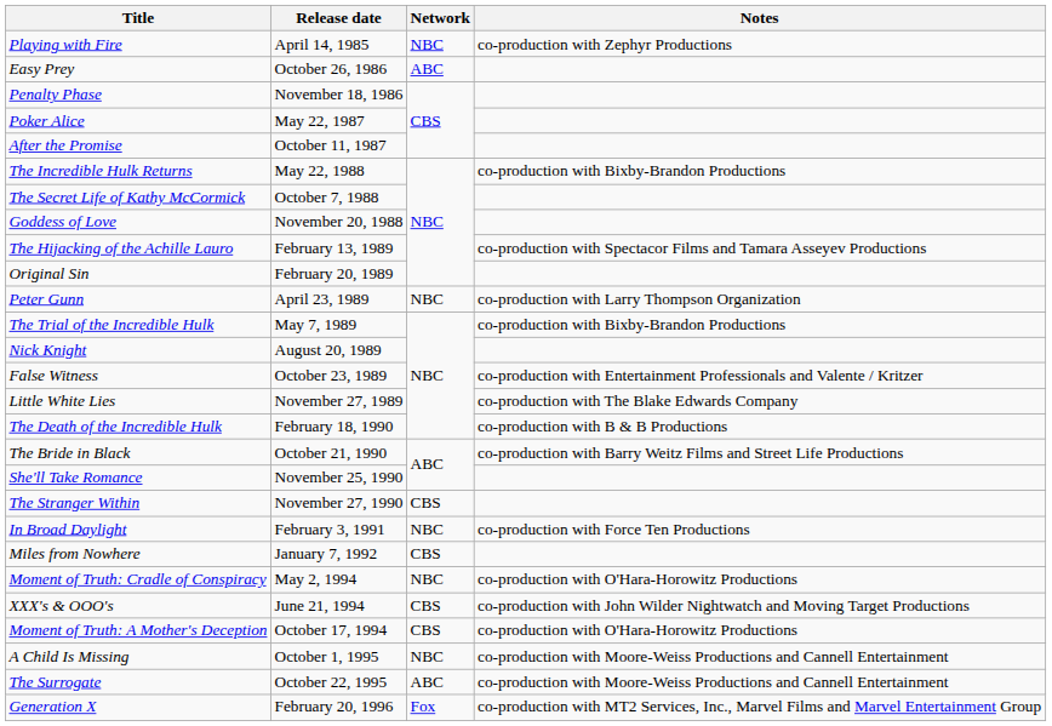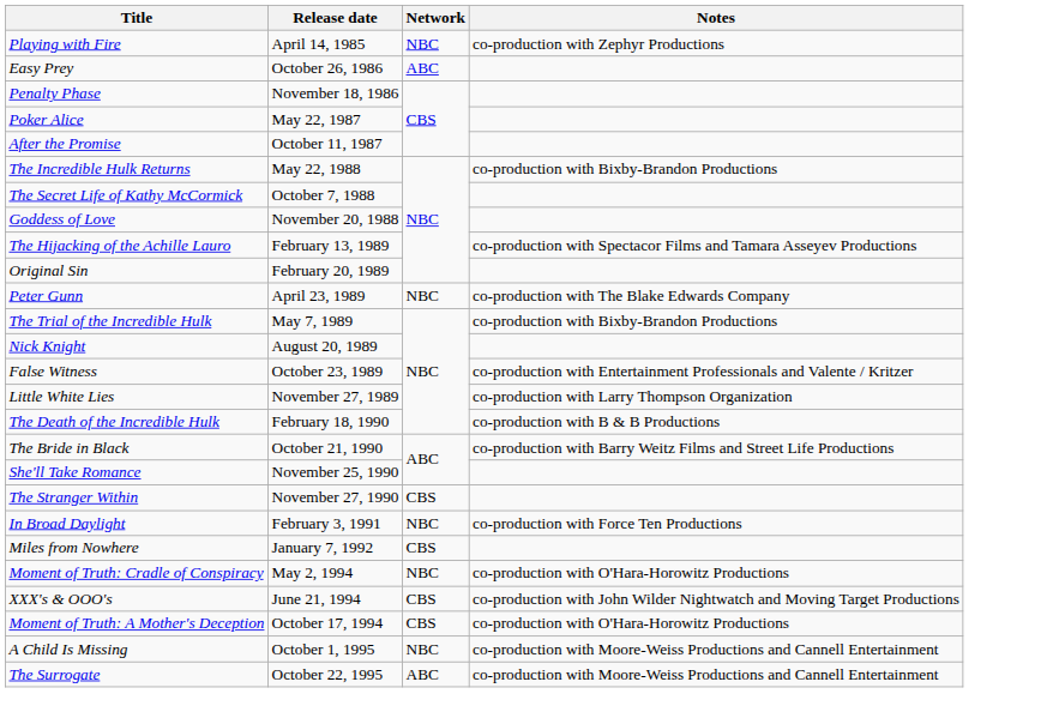Peter Gunn | Notes: co-production with Larry Thompson Organization -> co-production with The Blake Edwards Company
Little White Lies | Notes: co-production with The Blake Edwards Company -> co-production with Larry Thompson Organization
- row: Generation X | February 20, 1996 | Fox | co-production with MT2 Services, Inc., Marvel Films and Marvel Entertainment Group
